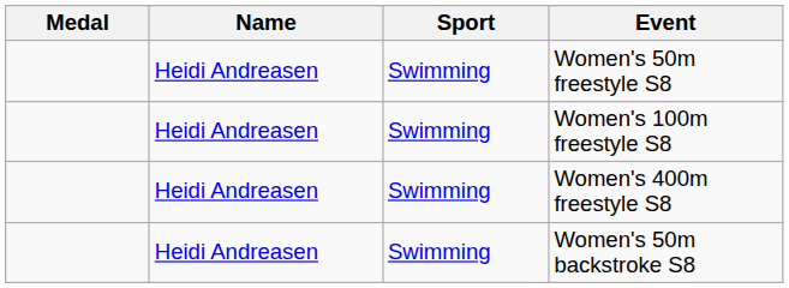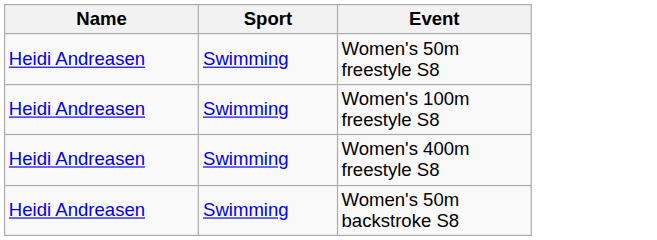- column: Medal
